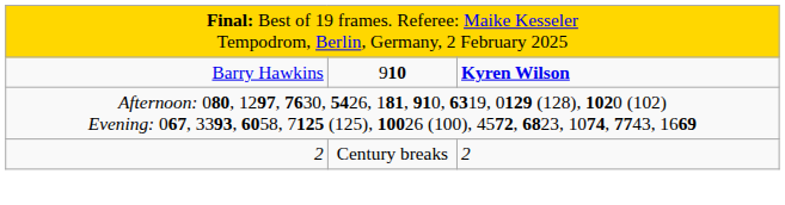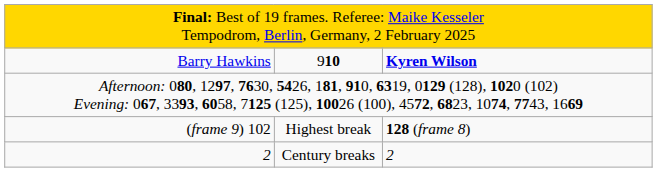+ row: (frame 9) 102 | Highest break | 128 (frame 8)
